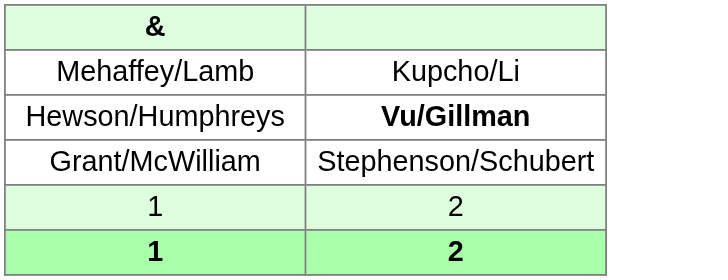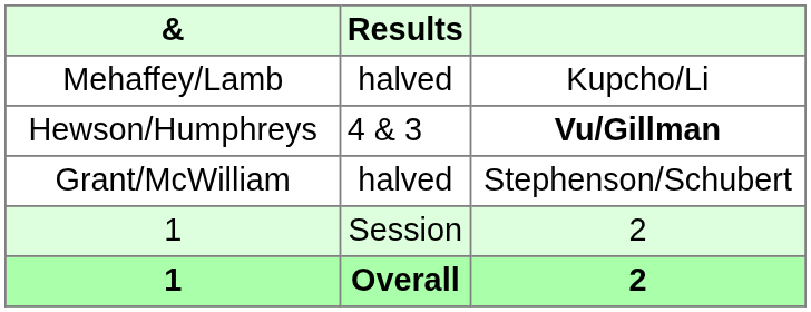+ column: Results | halved | 4 & 3 | halved | Session | Overall
